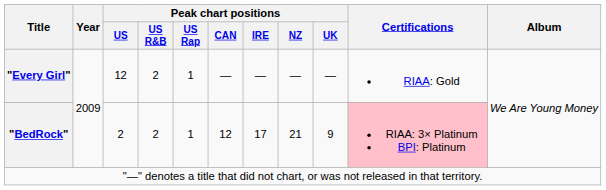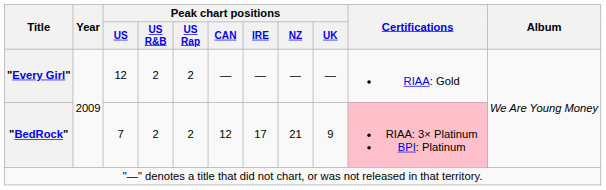"Every Girl" | Peak chart positions / US Rap: 1 -> 2
"BedRock" | Peak chart positions / US: 2 -> 7
"BedRock" | Peak chart positions / US Rap: 1 -> 2
